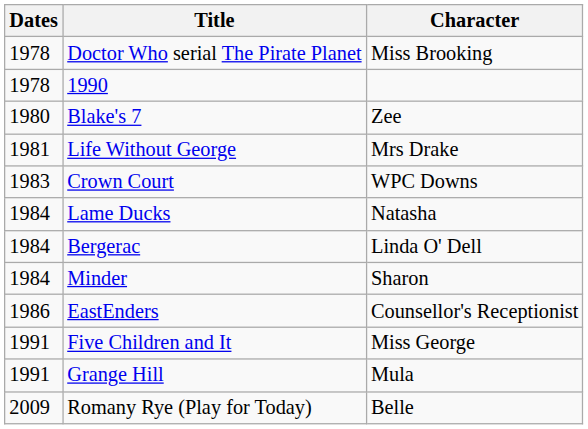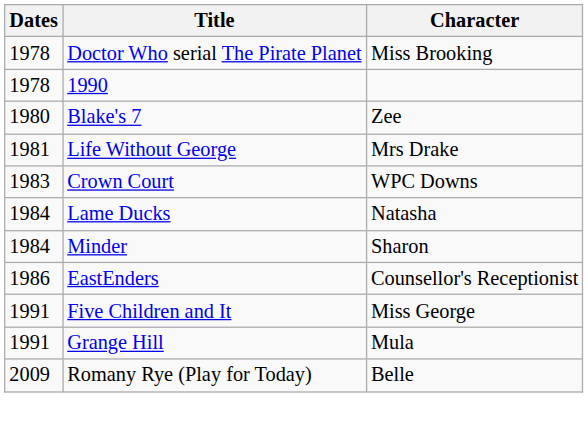- row: 1984 | Bergerac | Linda O' Dell
